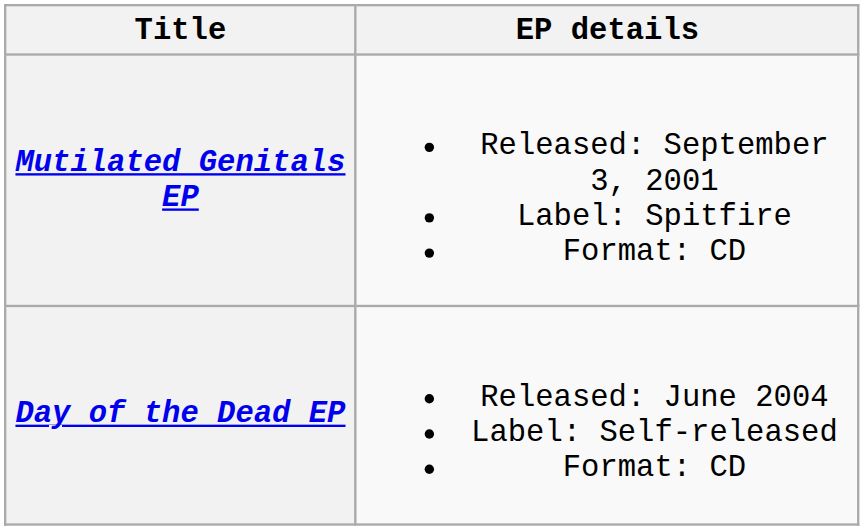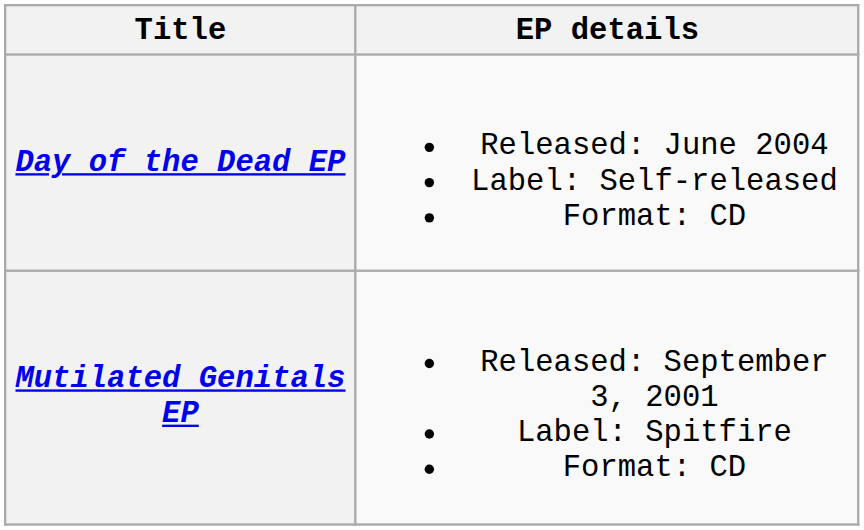rows swapped: Mutilated Genitals EP <-> Day of the Dead EP
